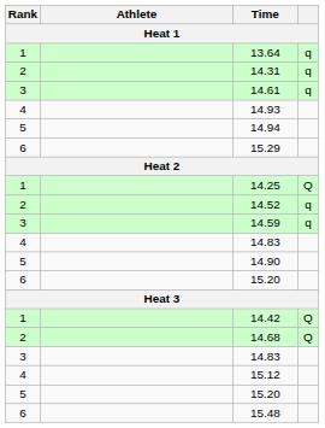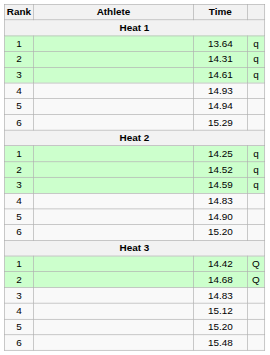14.25 | column 4: Q -> q
